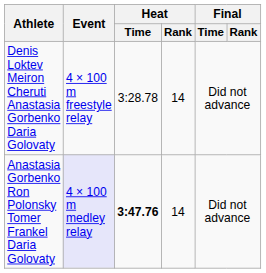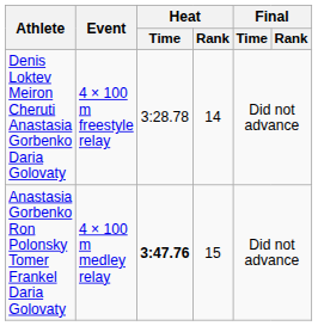Anastasia Gorbenko Ron Polonsky Tomer Frankel Daria Golovaty | Event: lavender background -> no background
Anastasia Gorbenko Ron Polonsky Tomer Frankel Daria Golovaty | Heat / Rank: 14 -> 15
